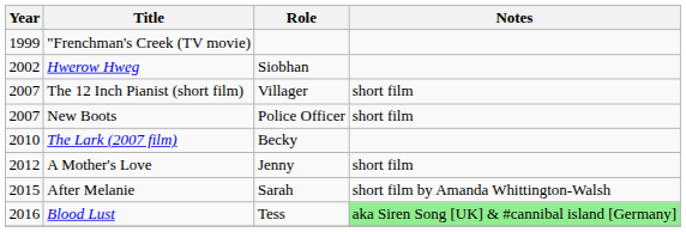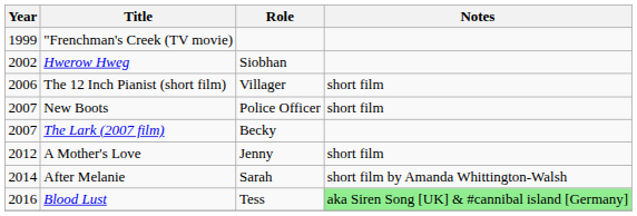The 12 Inch Pianist (short film) | Year: 2007 -> 2006
The Lark (2007 film) | Year: 2010 -> 2007
After Melanie | Year: 2015 -> 2014
